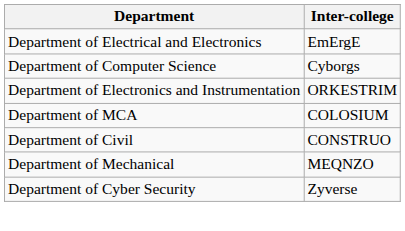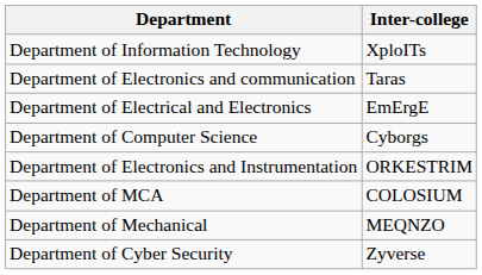+ row: Department of Information Technology | XploITs
+ row: Department of Electronics and communication | Taras
- row: Department of Civil | CONSTRUO
